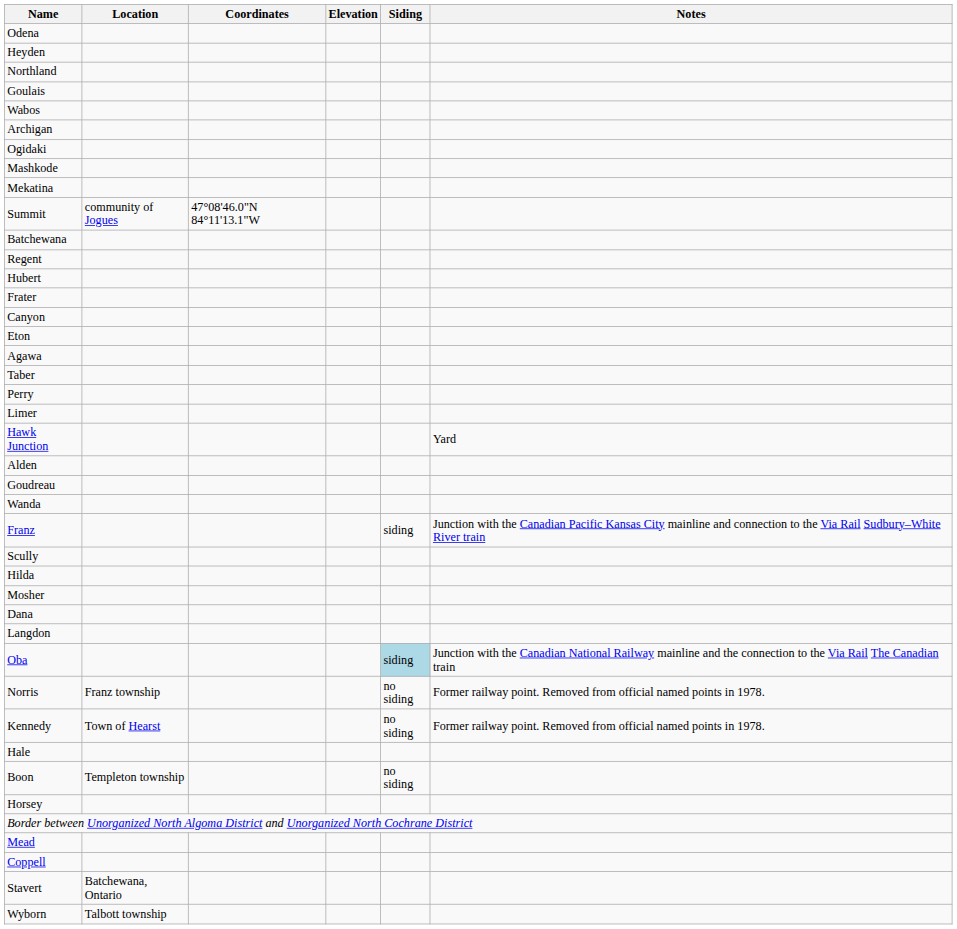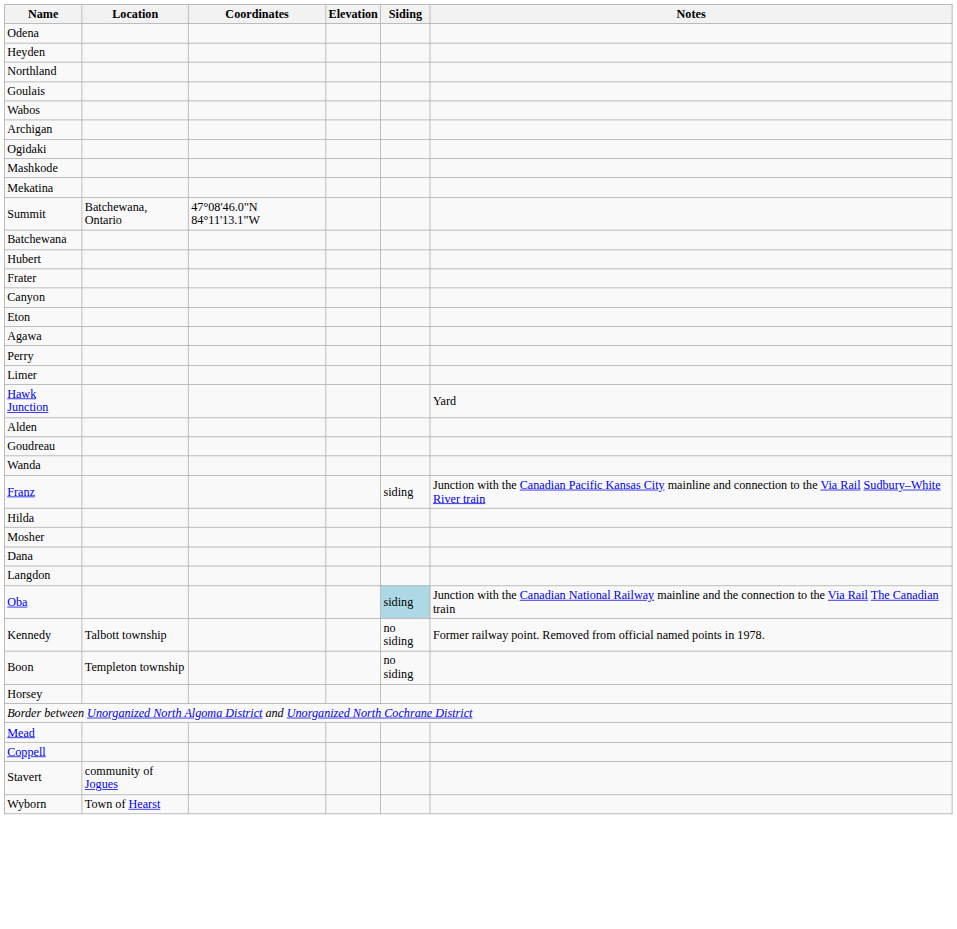Summit | Location: community of Jogues -> Batchewana, Ontario
- row: Regent
- row: Taber
- row: Scully
- row: Norris | Franz township | no siding | Former railway point. Removed from official named points in 1978.
Kennedy | Location: Town of Hearst -> Talbott township
- row: Hale
Stavert | Location: Batchewana, Ontario -> community of Jogues
Wyborn | Location: Talbott township -> Town of Hearst
